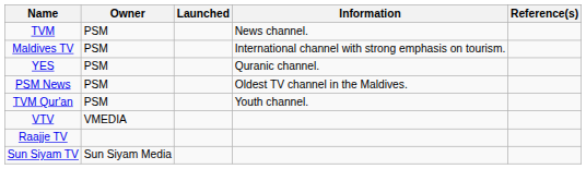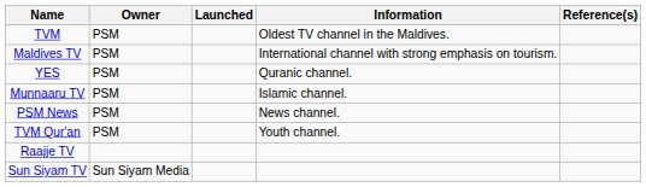TVM | Information: News channel. -> Oldest TV channel in the Maldives.
+ row: Munnaaru TV | PSM | Islamic channel.
PSM News | Information: Oldest TV channel in the Maldives. -> News channel.
- row: VTV | VMEDIA
